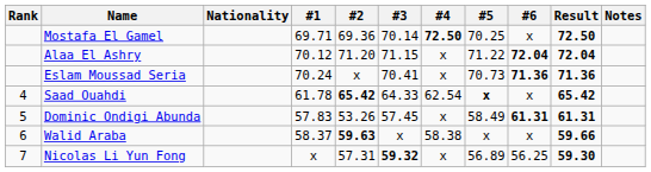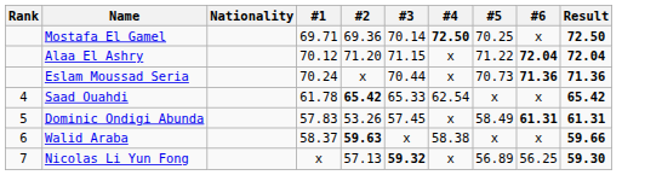- column: Notes
Eslam Moussad Seria | #3: 70.41 -> 70.44
Saad Ouahdi | #3: 64.33 -> 65.33
Saad Ouahdi | #5: bold -> normal
Nicolas Li Yun Fong | #2: 57.31 -> 57.13
